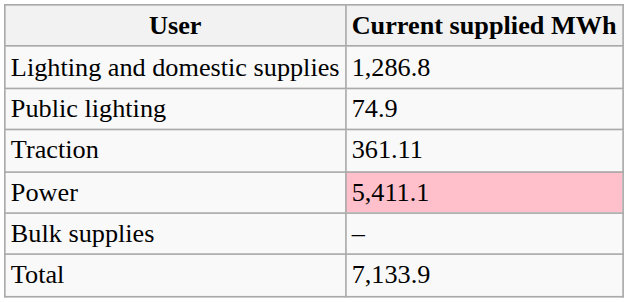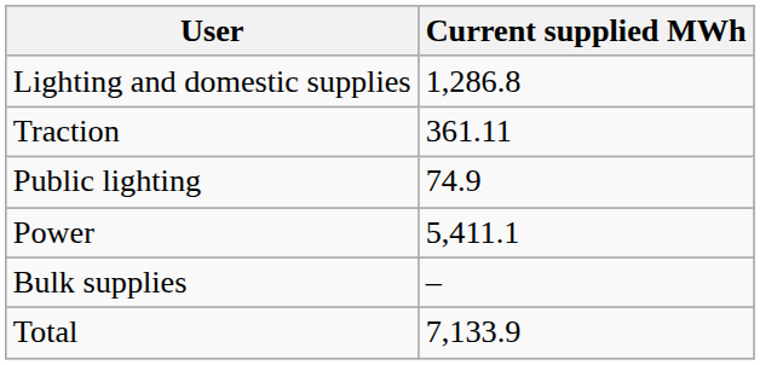rows swapped: Public lighting <-> Traction
Power | Current supplied MWh: pink background -> no background
